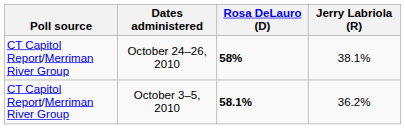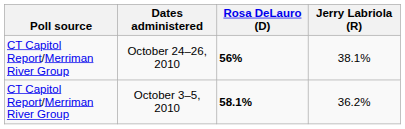October 24–26, 2010 | Rosa DeLauro (D): 58% -> 56%
